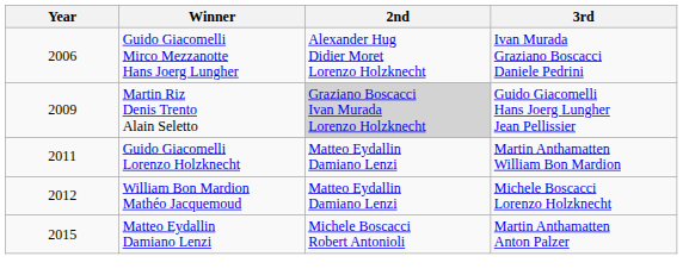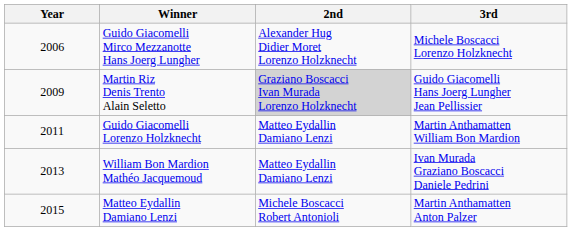Guido Giacomelli Mirco Mezzanotte Hans Joerg Lungher | 3rd: Ivan Murada Graziano Boscacci Daniele Pedrini -> Michele Boscacci Lorenzo Holzknecht
William Bon Mardion Mathéo Jacquemoud | Year: 2012 -> 2013
William Bon Mardion Mathéo Jacquemoud | 3rd: Michele Boscacci Lorenzo Holzknecht -> Ivan Murada Graziano Boscacci Daniele Pedrini
